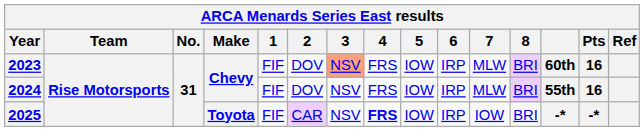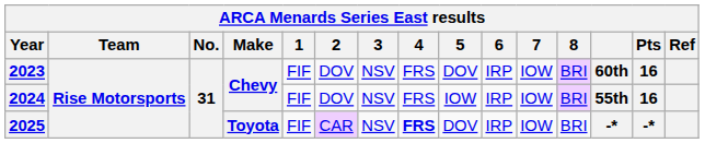2023 | 3: lightsalmon background -> no background
2023 | 5: IOW -> DOV
2023 | 7: MLW -> IOW
2024 | 7: MLW -> IOW
2025 | 5: IOW -> DOV
